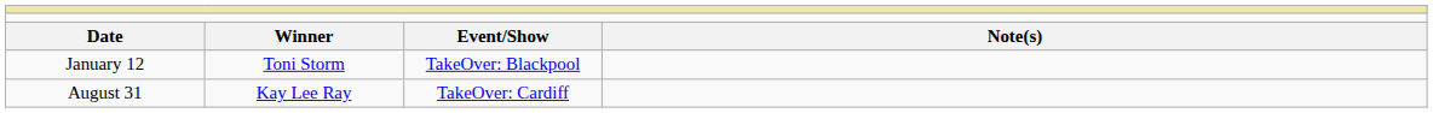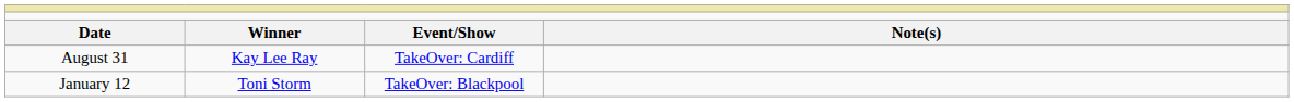rows swapped: January 12 <-> August 31
